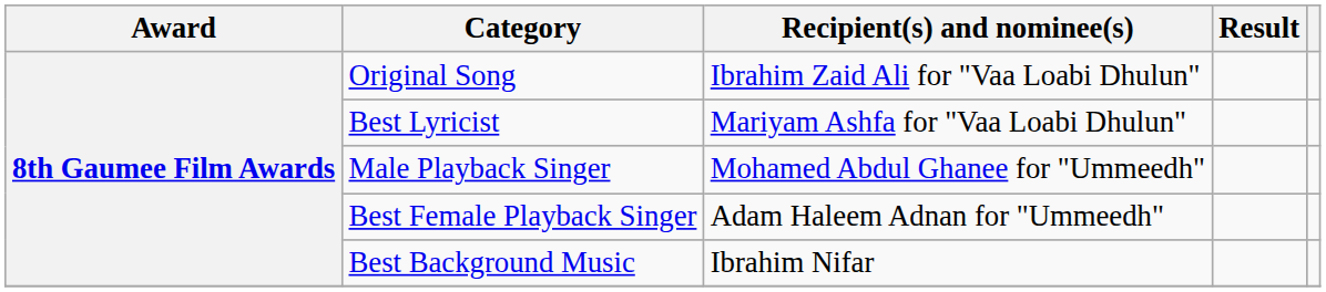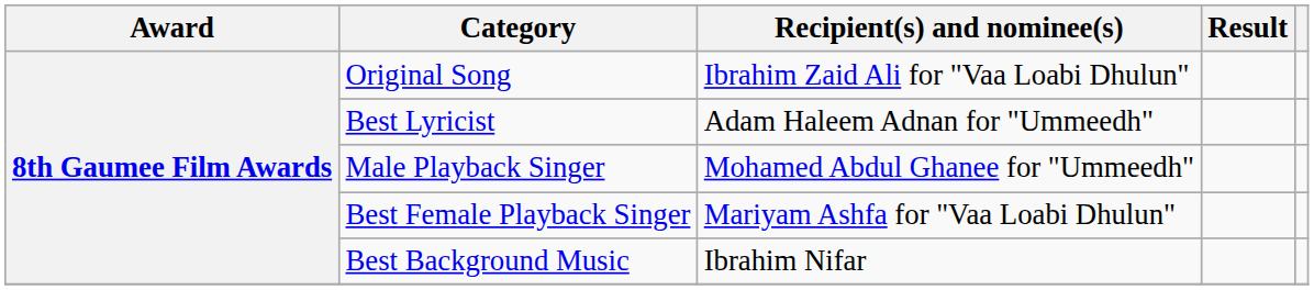Best Lyricist | Recipient(s) and nominee(s): Mariyam Ashfa for "Vaa Loabi Dhulun" -> Adam Haleem Adnan for "Ummeedh"
Best Female Playback Singer | Recipient(s) and nominee(s): Adam Haleem Adnan for "Ummeedh" -> Mariyam Ashfa for "Vaa Loabi Dhulun"
